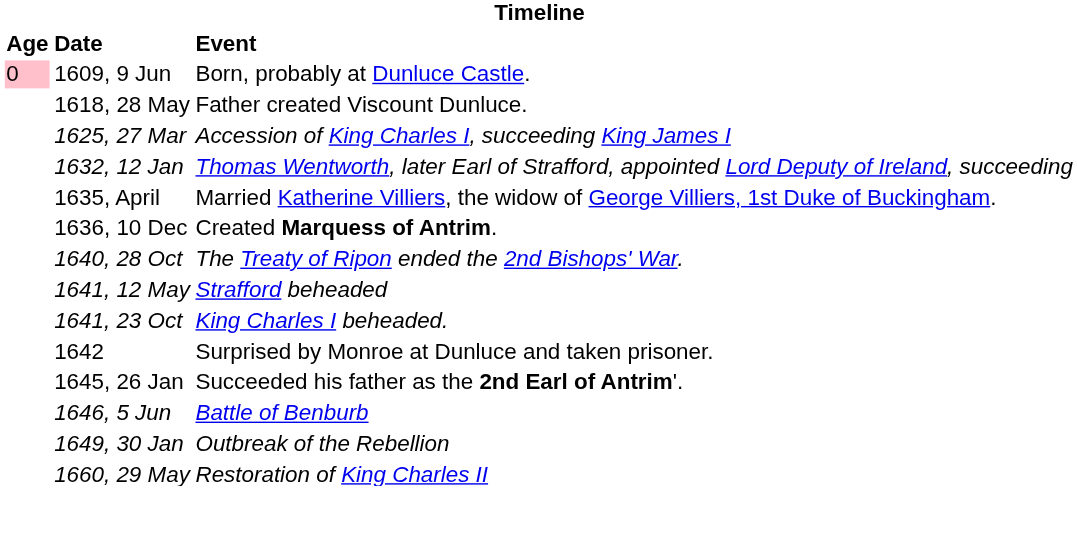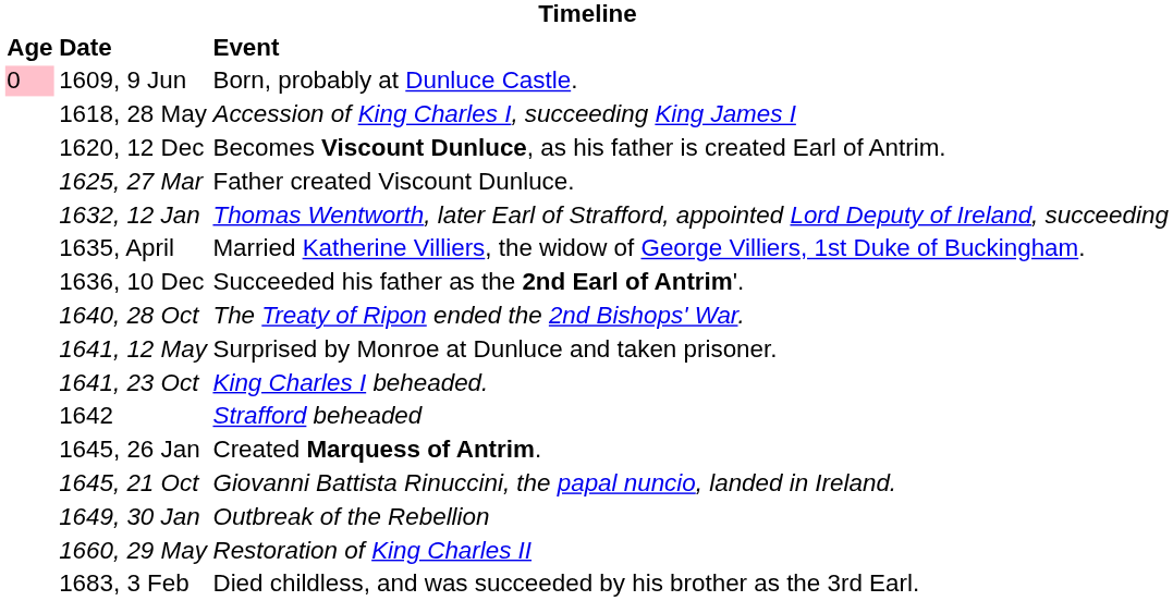1618, 28 May | Event: Father created Viscount Dunluce. -> Accession of King Charles I, succeeding King James I
+ row: 1620, 12 Dec | Becomes Viscount Dunluce, as his father is created Earl of Antrim.
1625, 27 Mar | Event: Accession of King Charles I, succeeding King James I -> Father created Viscount Dunluce.
1636, 10 Dec | Event: Created Marquess of Antrim. -> Succeeded his father as the 2nd Earl of Antrim'.
1641, 12 May | Event: Strafford beheaded -> Surprised by Monroe at Dunluce and taken prisoner.
1642 | Event: Surprised by Monroe at Dunluce and taken prisoner. -> Strafford beheaded
1645, 26 Jan | Event: Succeeded his father as the 2nd Earl of Antrim'. -> Created Marquess of Antrim.
+ row: 1645, 21 Oct | Giovanni Battista Rinuccini, the papal nuncio, landed in Ireland.
- row: 1646, 5 Jun | Battle of Benburb
+ row: 1683, 3 Feb | Died childless, and was succeeded by his brother as the 3rd Earl.
